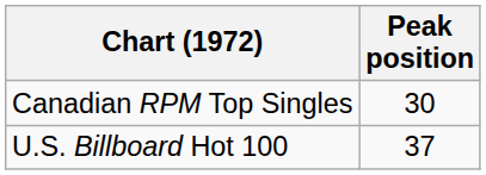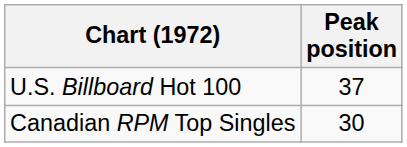rows swapped: U.S. Billboard Hot 100 <-> Canadian RPM Top Singles
